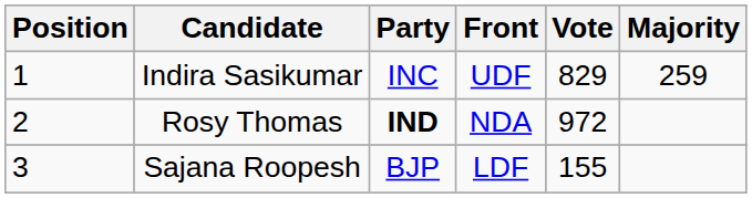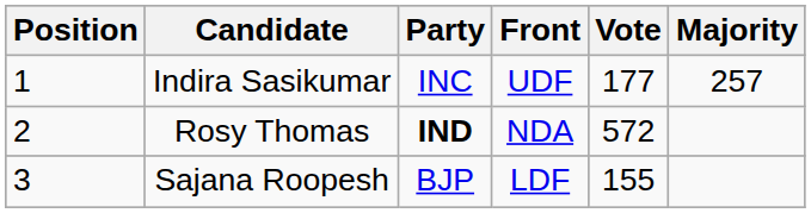Indira Sasikumar | Vote: 829 -> 177
Indira Sasikumar | Majority: 259 -> 257
Rosy Thomas | Vote: 972 -> 572
